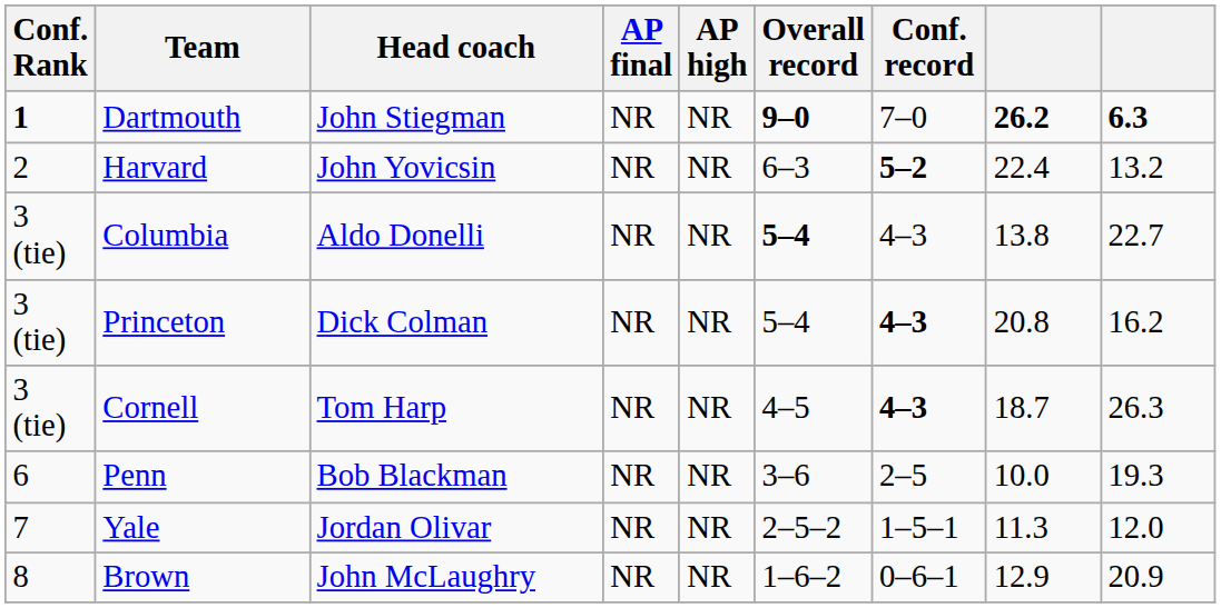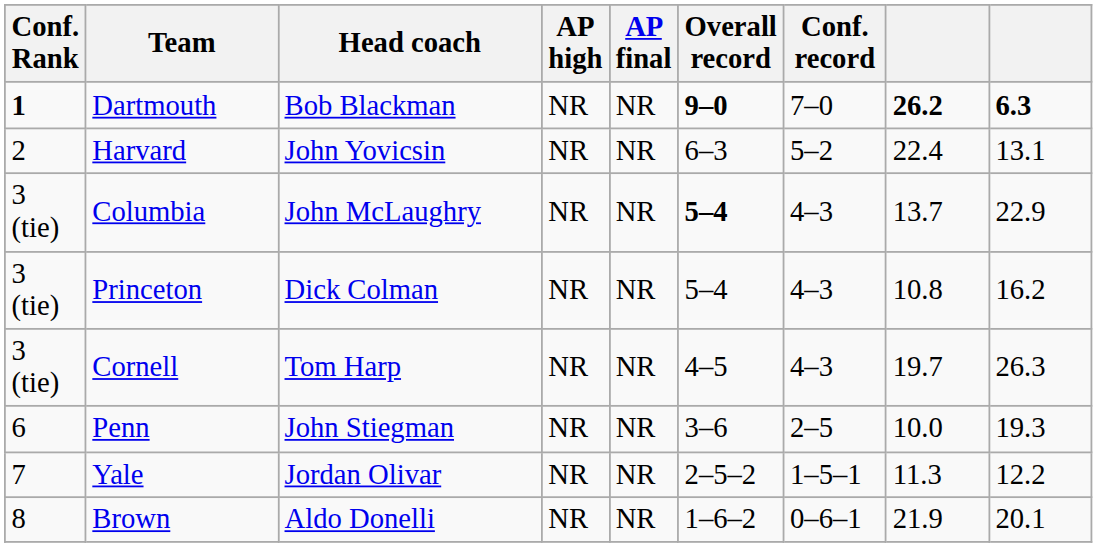columns swapped: AP final <-> AP high
Dartmouth | Head coach: John Stiegman -> Bob Blackman
Harvard | Conf. record: bold -> normal
Harvard | column 9: 13.2 -> 13.1
Columbia | Head coach: Aldo Donelli -> John McLaughry
Columbia | column 8: 13.8 -> 13.7
Columbia | column 9: 22.7 -> 22.9
Princeton | Conf. record: bold -> normal
Princeton | column 8: 20.8 -> 10.8
Cornell | Conf. record: bold -> normal
Cornell | column 8: 18.7 -> 19.7
Penn | Head coach: Bob Blackman -> John Stiegman
Yale | column 9: 12.0 -> 12.2
Brown | Head coach: John McLaughry -> Aldo Donelli
Brown | column 8: 12.9 -> 21.9
Brown | column 9: 20.9 -> 20.1
